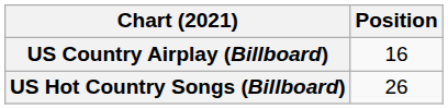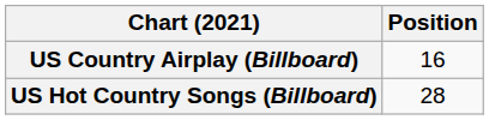US Hot Country Songs (Billboard) | Position: 26 -> 28
